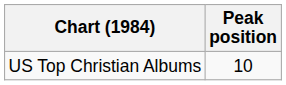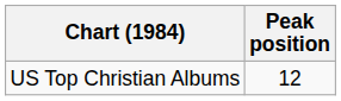US Top Christian Albums | Peak position: 10 -> 12
